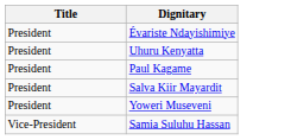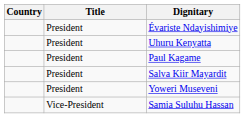+ column: Country
